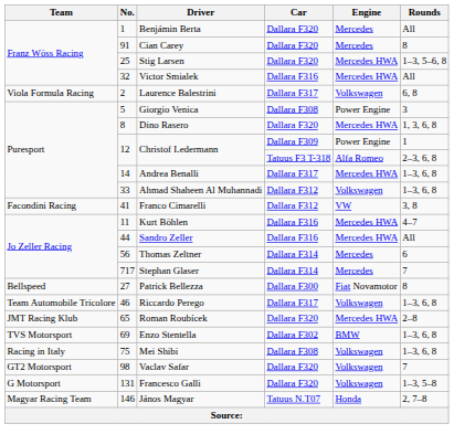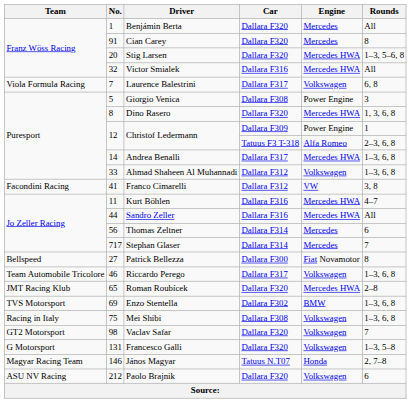Stig Larsen | No.: 25 -> 20
Laurence Balestrini | No.: 2 -> 7
+ row: ASU NV Racing | 212 | Paolo Brajnik | Dallara F320 | Volkswagen | 6
